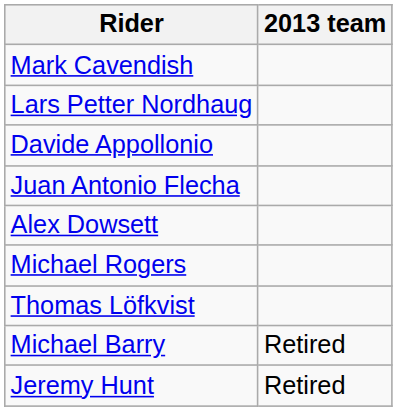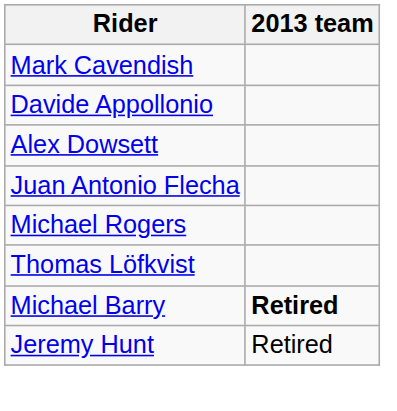- row: Lars Petter Nordhaug
rows swapped: Juan Antonio Flecha <-> Alex Dowsett
Michael Barry | 2013 team: normal -> bold
